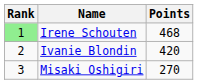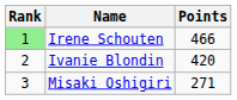Irene Schouten | Points: 468 -> 466
Misaki Oshigiri | Points: 270 -> 271
